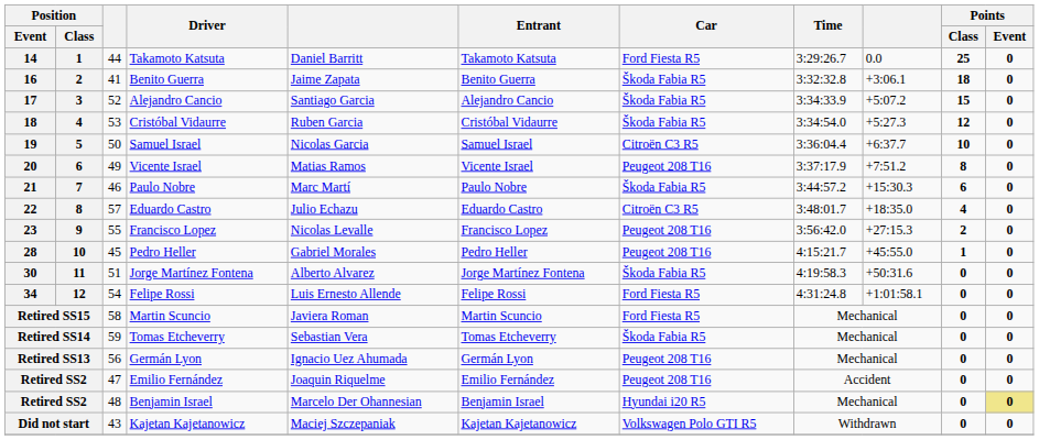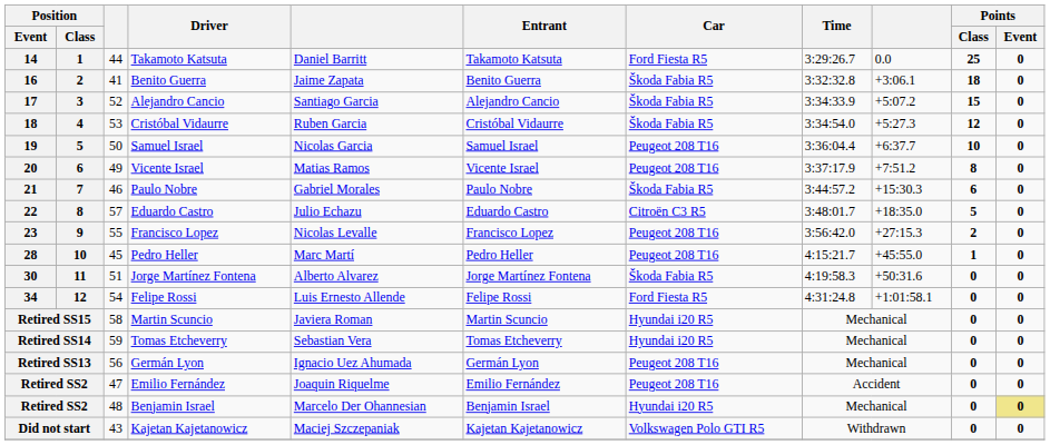19 | Car: Citroën C3 R5 -> Peugeot 208 T16
21 | column 5: Marc Martí -> Gabriel Morales
22 | Points / Class: 4 -> 5
28 | column 5: Gabriel Morales -> Marc Martí
Retired SS15 | Car: Ford Fiesta R5 -> Hyundai i20 R5
Retired SS14 | Car: Škoda Fabia R5 -> Hyundai i20 R5
